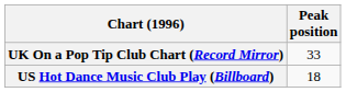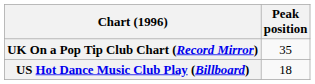UK On a Pop Tip Club Chart (Record Mirror) | Peak position: 33 -> 35
